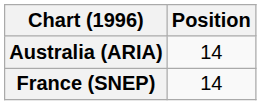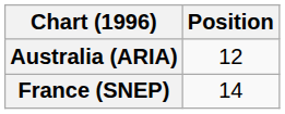Australia (ARIA) | Position: 14 -> 12
